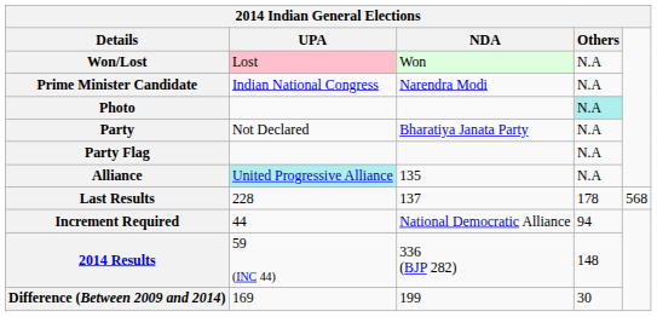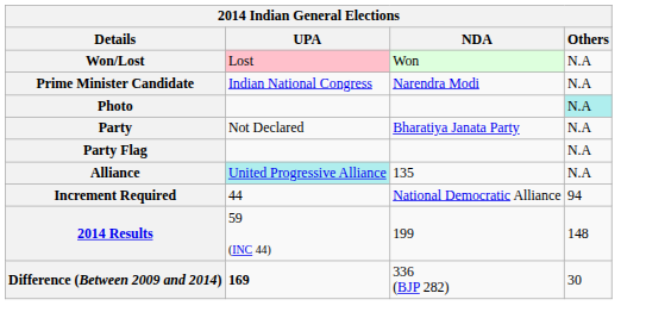- row: Last Results | 228 | 137 | 178 | 568
2014 Results | NDA: 336 (BJP 282) -> 199
Difference (Between 2009 and 2014) | UPA: normal -> bold
Difference (Between 2009 and 2014) | NDA: 199 -> 336 (BJP 282)
